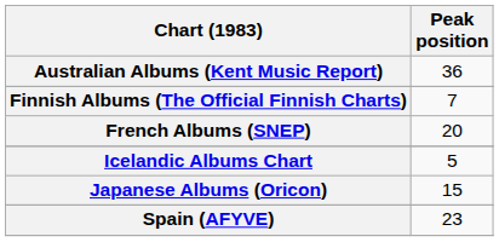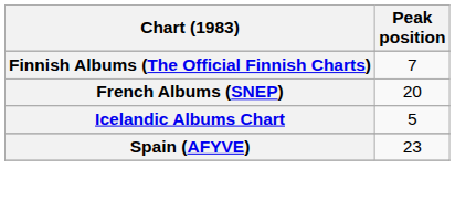- row: Australian Albums (Kent Music Report) | 36
- row: Japanese Albums (Oricon) | 15
